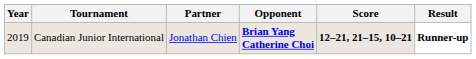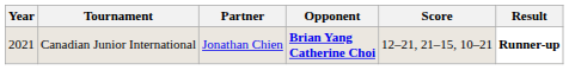Canadian Junior International | Year: 2019 -> 2021
Canadian Junior International | Score: bold -> normal
